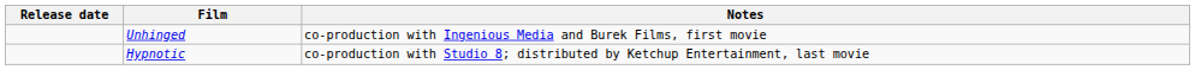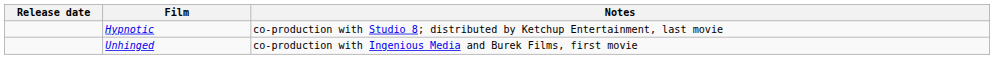rows swapped: Unhinged <-> Hypnotic
